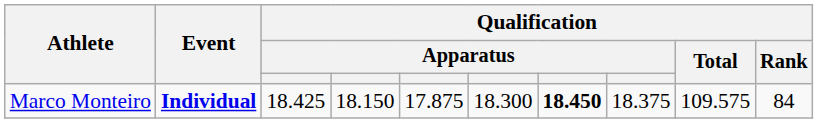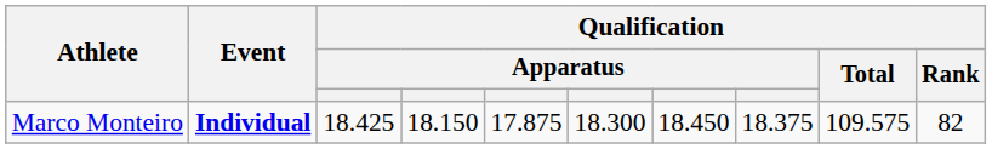Marco Monteiro | column 7: bold -> normal
Marco Monteiro | Qualification / Rank: 84 -> 82
